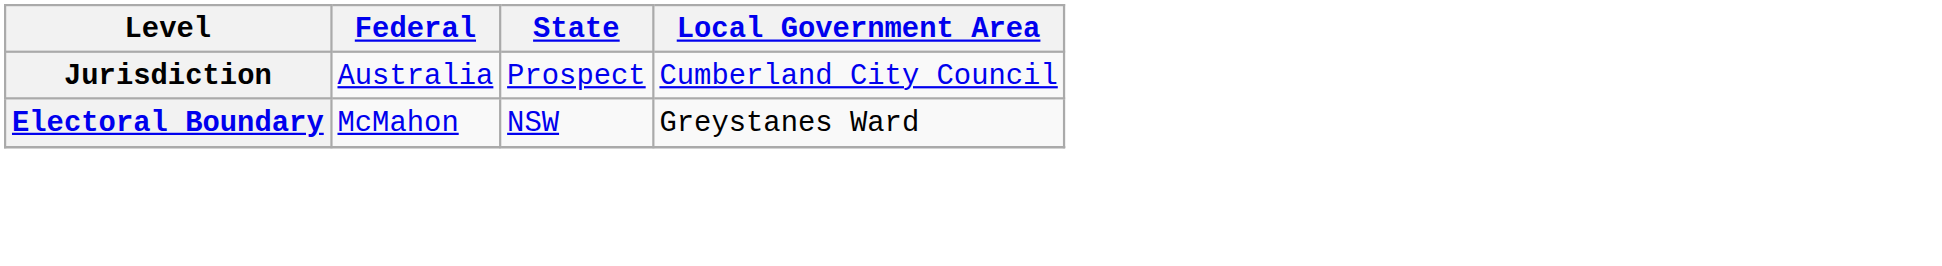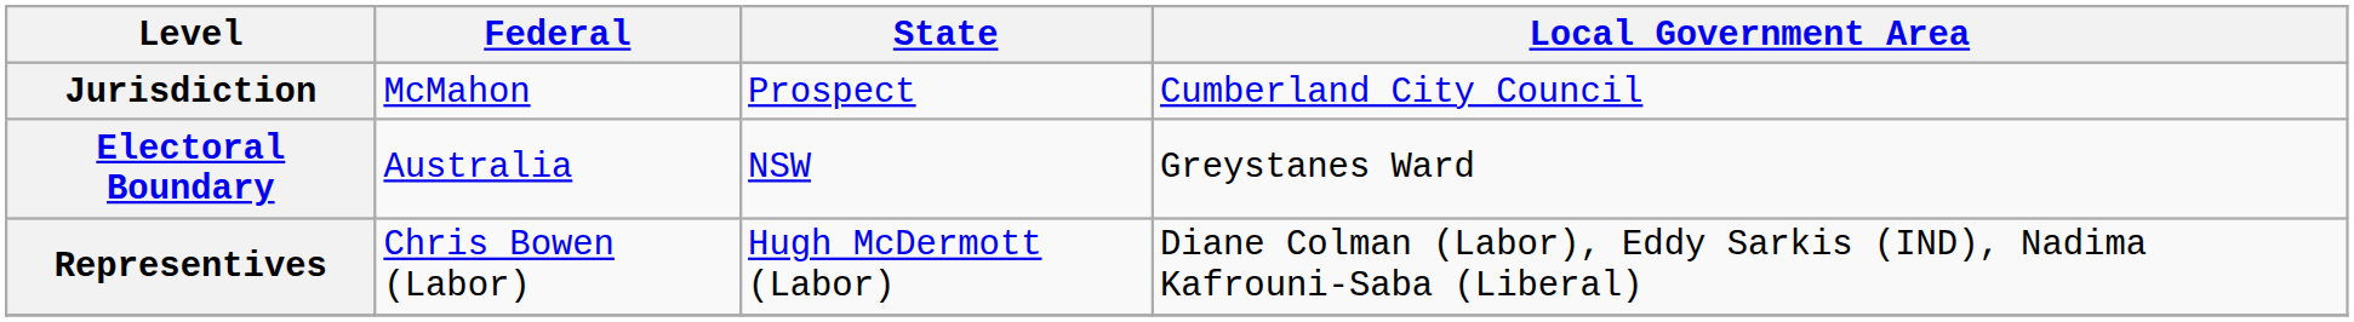Jurisdiction | Federal: Australia -> McMahon
Electoral Boundary | Federal: McMahon -> Australia
+ row: Representives | Chris Bowen (Labor) | Hugh McDermott (Labor) | Diane Colman (Labor), Eddy Sarkis (IND), Nadima Kafrouni-Saba (Liberal)
